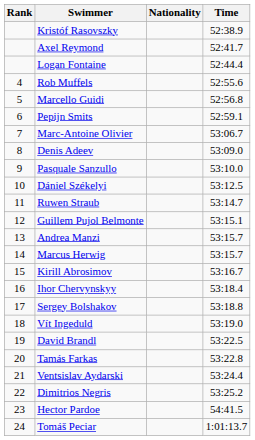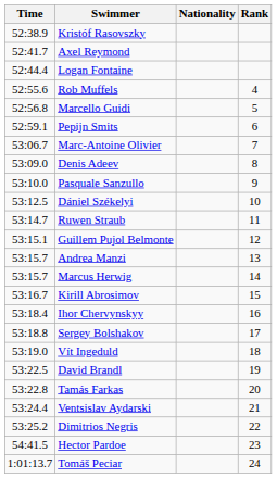columns swapped: Rank <-> Time
